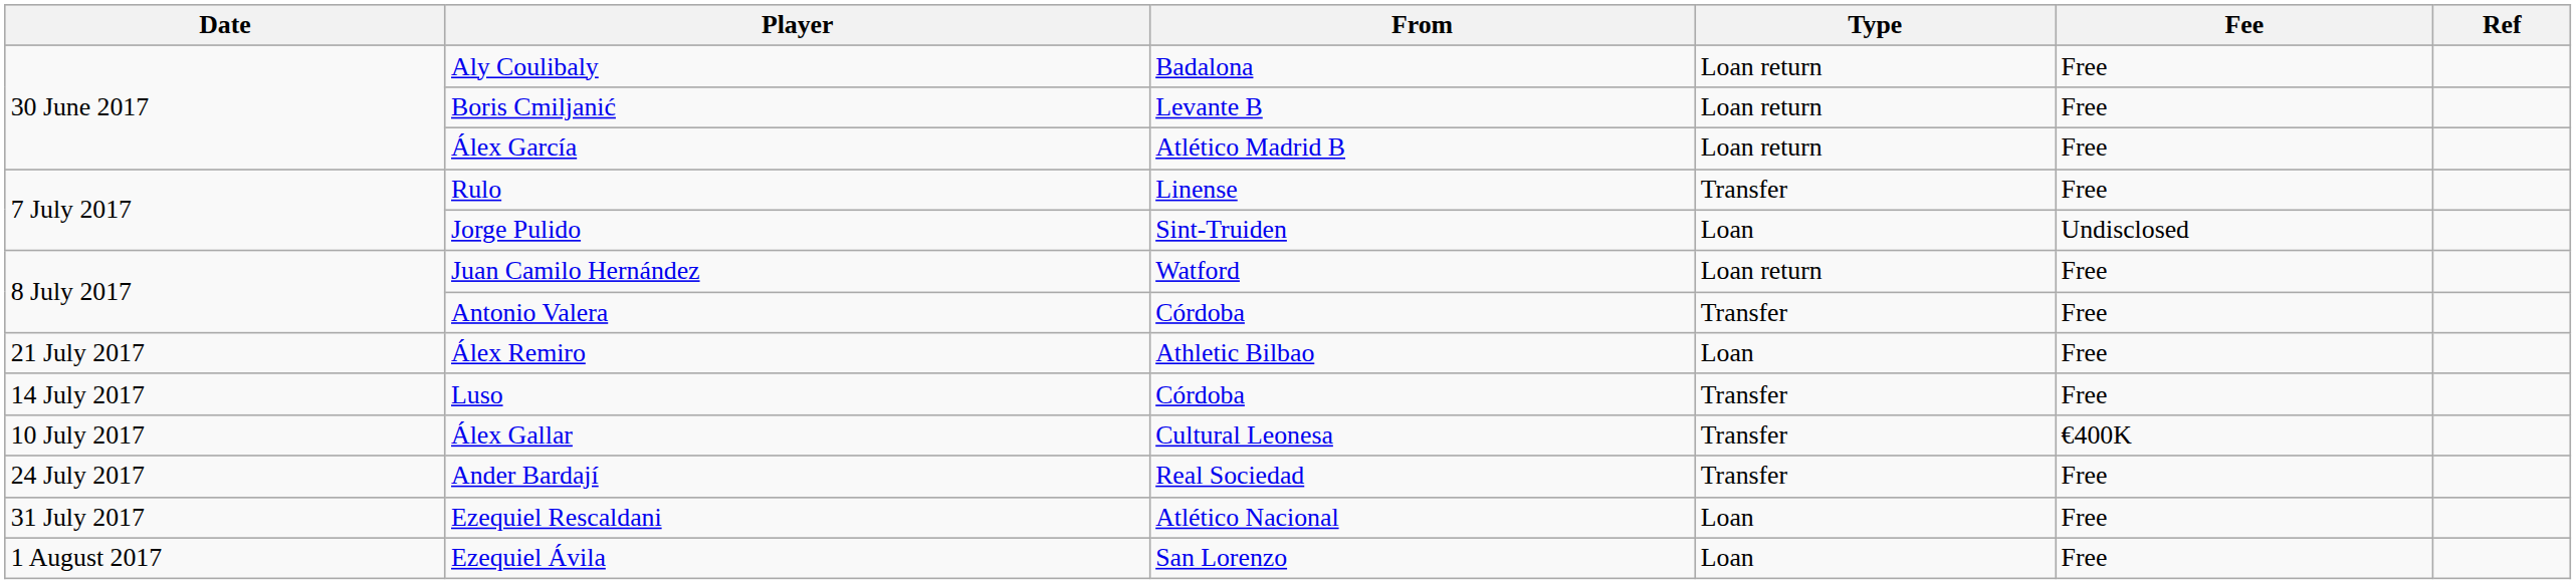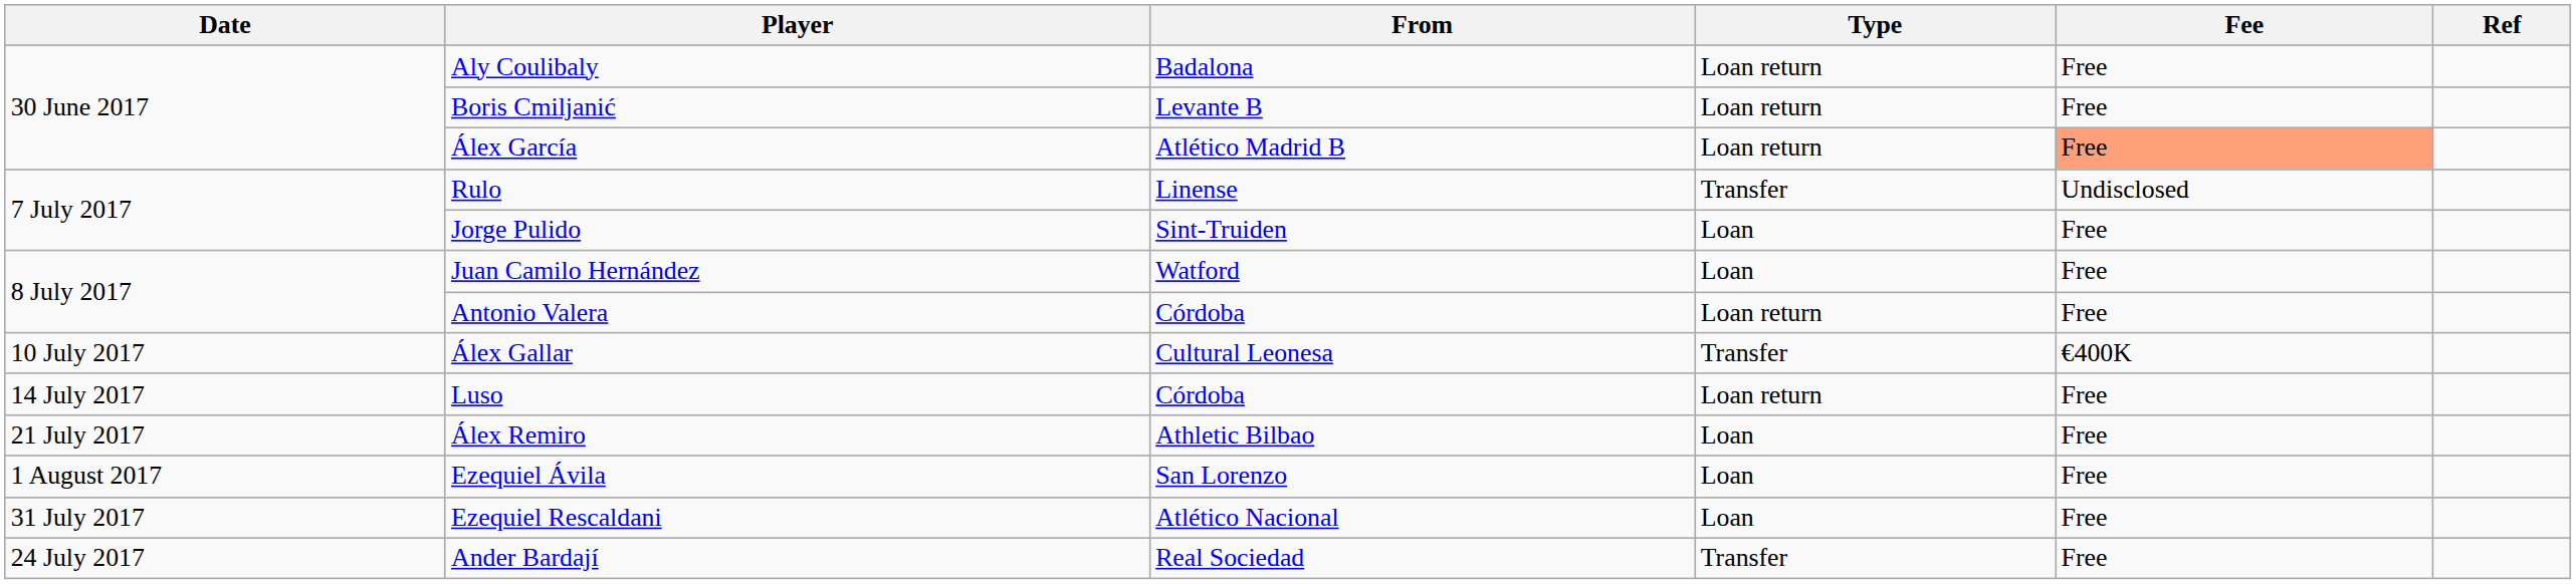Álex García | Fee: no background -> lightsalmon background
Rulo | Fee: Free -> Undisclosed
Jorge Pulido | Fee: Undisclosed -> Free
Juan Camilo Hernández | Type: Loan return -> Loan
Antonio Valera | Type: Transfer -> Loan return
rows swapped: Álex Gallar <-> Álex Remiro
Luso | Type: Transfer -> Loan return
rows swapped: Ander Bardají <-> Ezequiel Ávila
